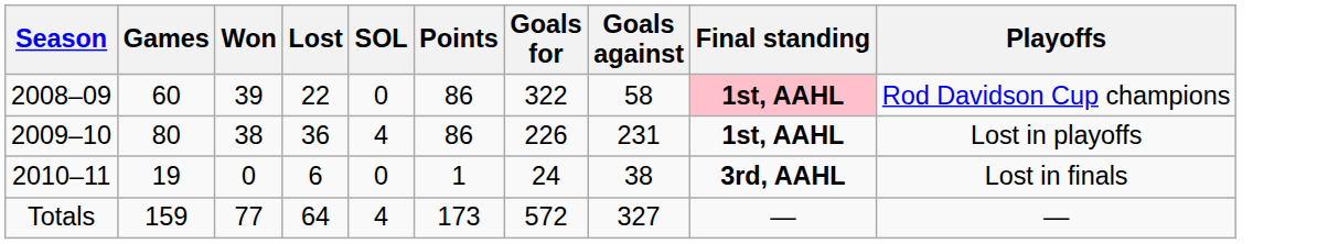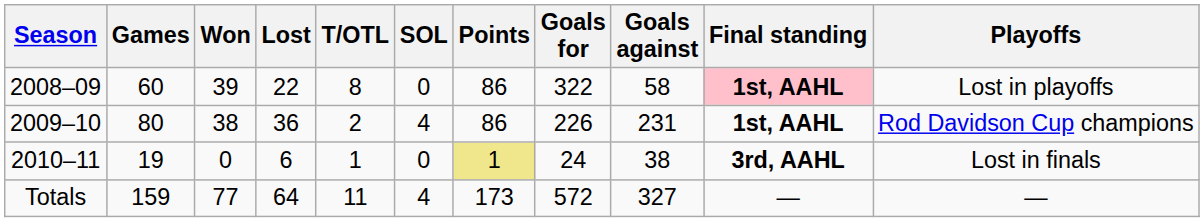+ column: T/OTL | 8 | 2 | 1 | 11
2008–09 | Playoffs: Rod Davidson Cup champions -> Lost in playoffs
2009–10 | Playoffs: Lost in playoffs -> Rod Davidson Cup champions
2010–11 | Points: no background -> khaki background
